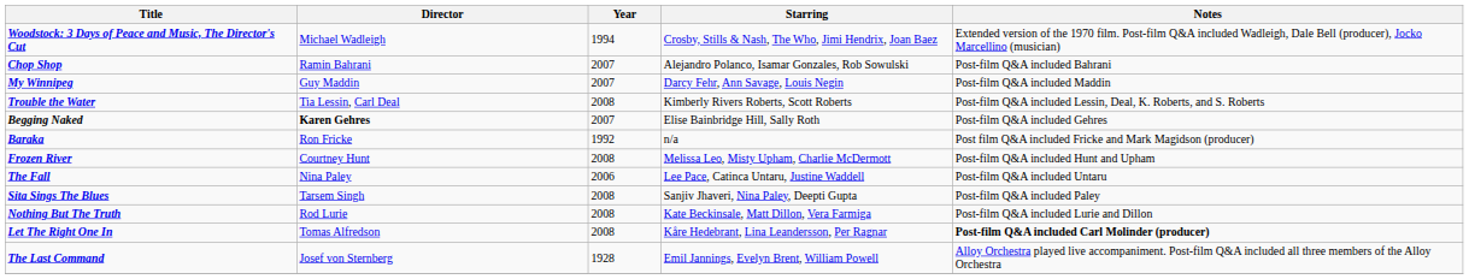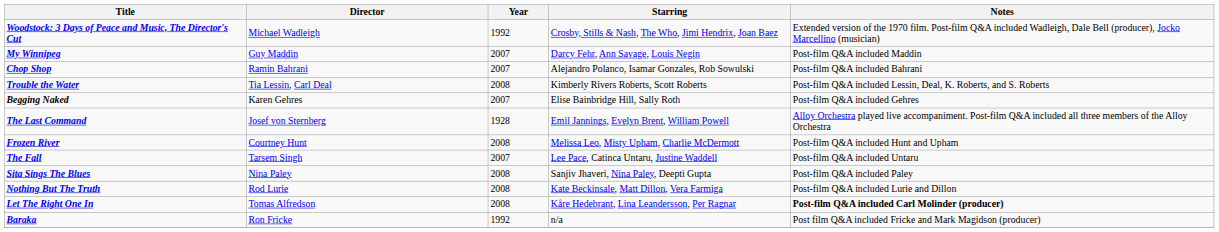Woodstock: 3 Days of Peace and Music, The Director's Cut | Year: 1994 -> 1992
rows swapped: My Winnipeg <-> Chop Shop
Begging Naked | Director: bold -> normal
rows swapped: The Last Command <-> Baraka
The Fall | Director: Nina Paley -> Tarsem Singh
The Fall | Year: 2006 -> 2007
Sita Sings The Blues | Director: Tarsem Singh -> Nina Paley
